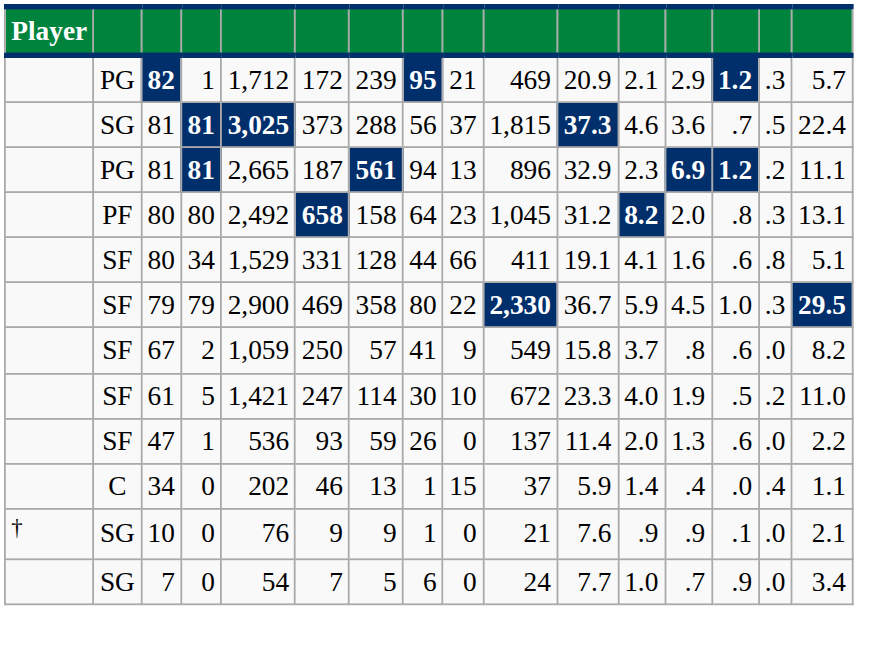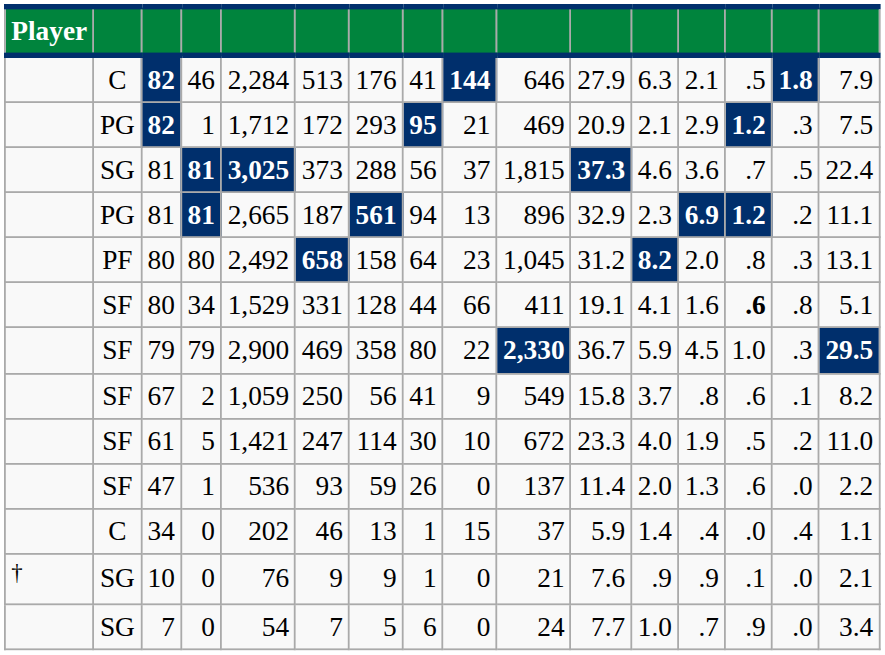+ row: C | 82 | 46 | 2,284 | 513 | 176 | 41 | 144 | 646 | 27.9 | 6.3 | 2.1 | .5 | 1.8 | 7.9
82 / 1 | column 7: 239 -> 293
82 / 1 | column 16: 5.7 -> 7.5
80 / 34 | column 14: normal -> bold
67 | column 7: 57 -> 56
67 | column 15: .0 -> .1
